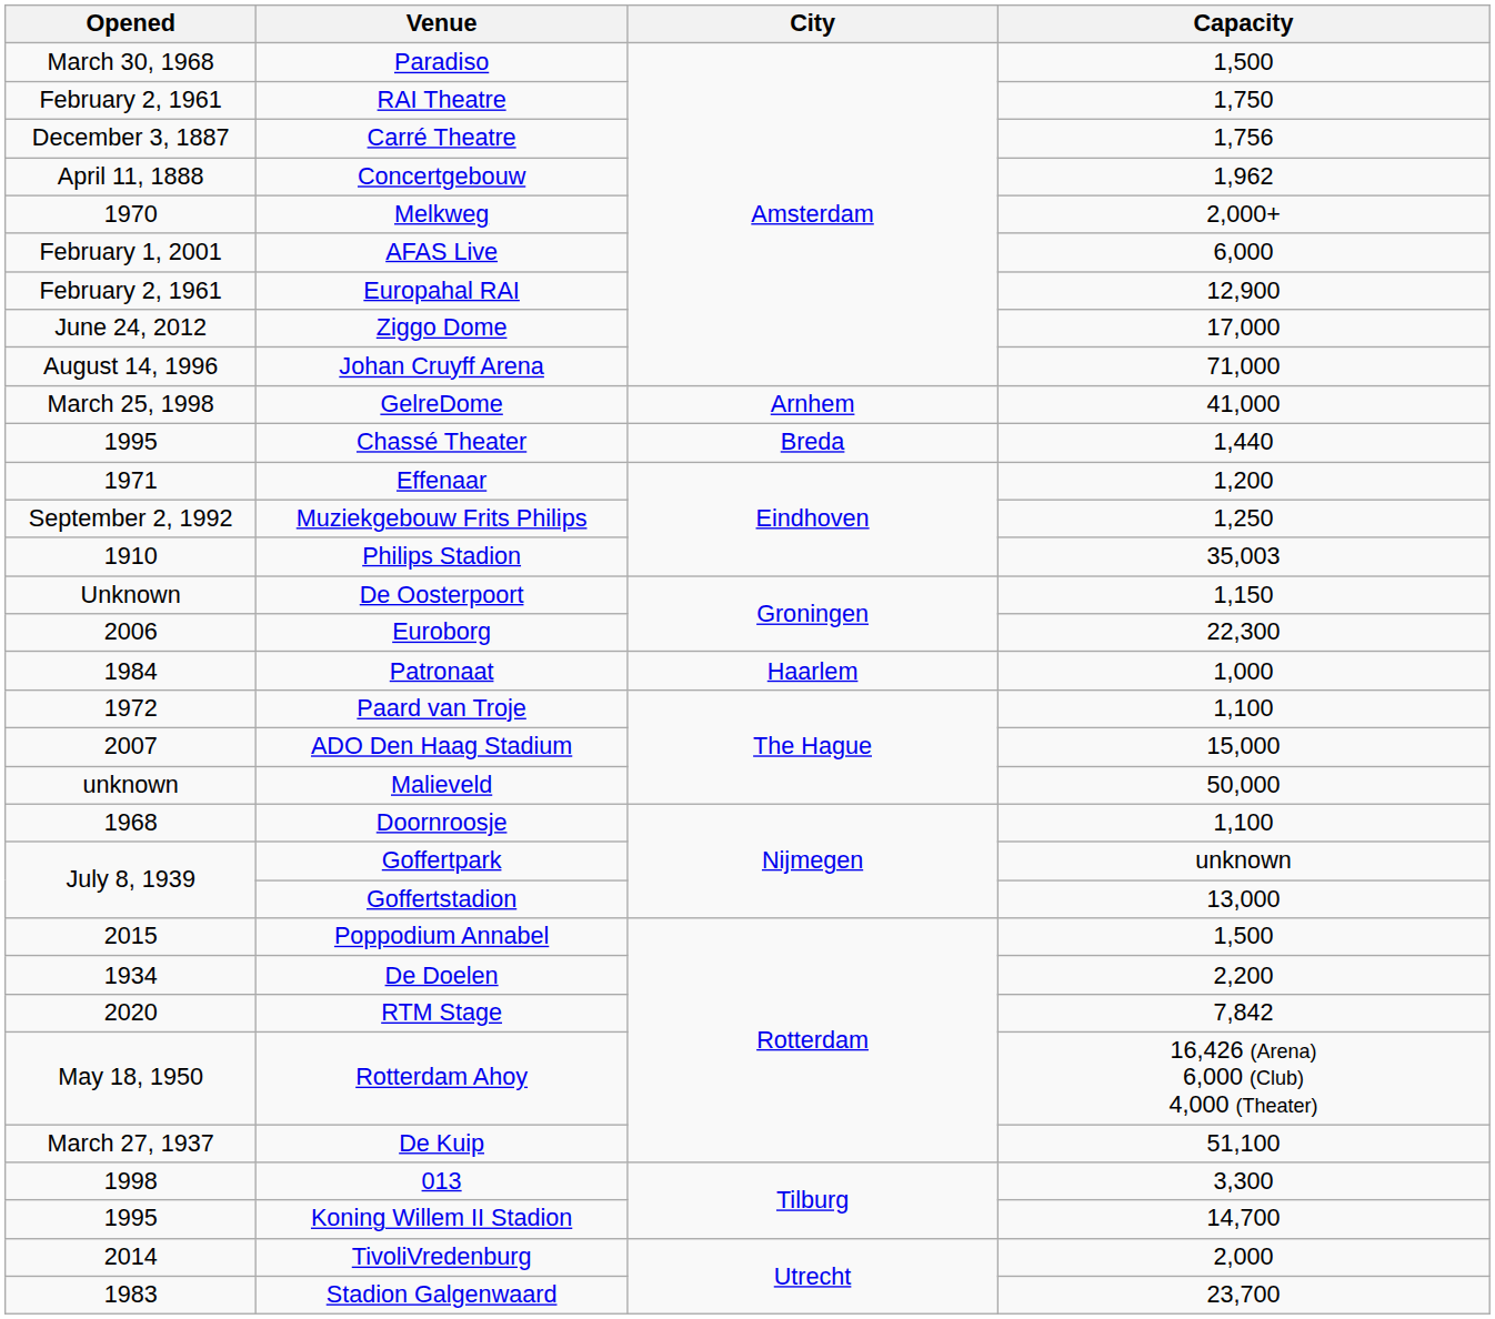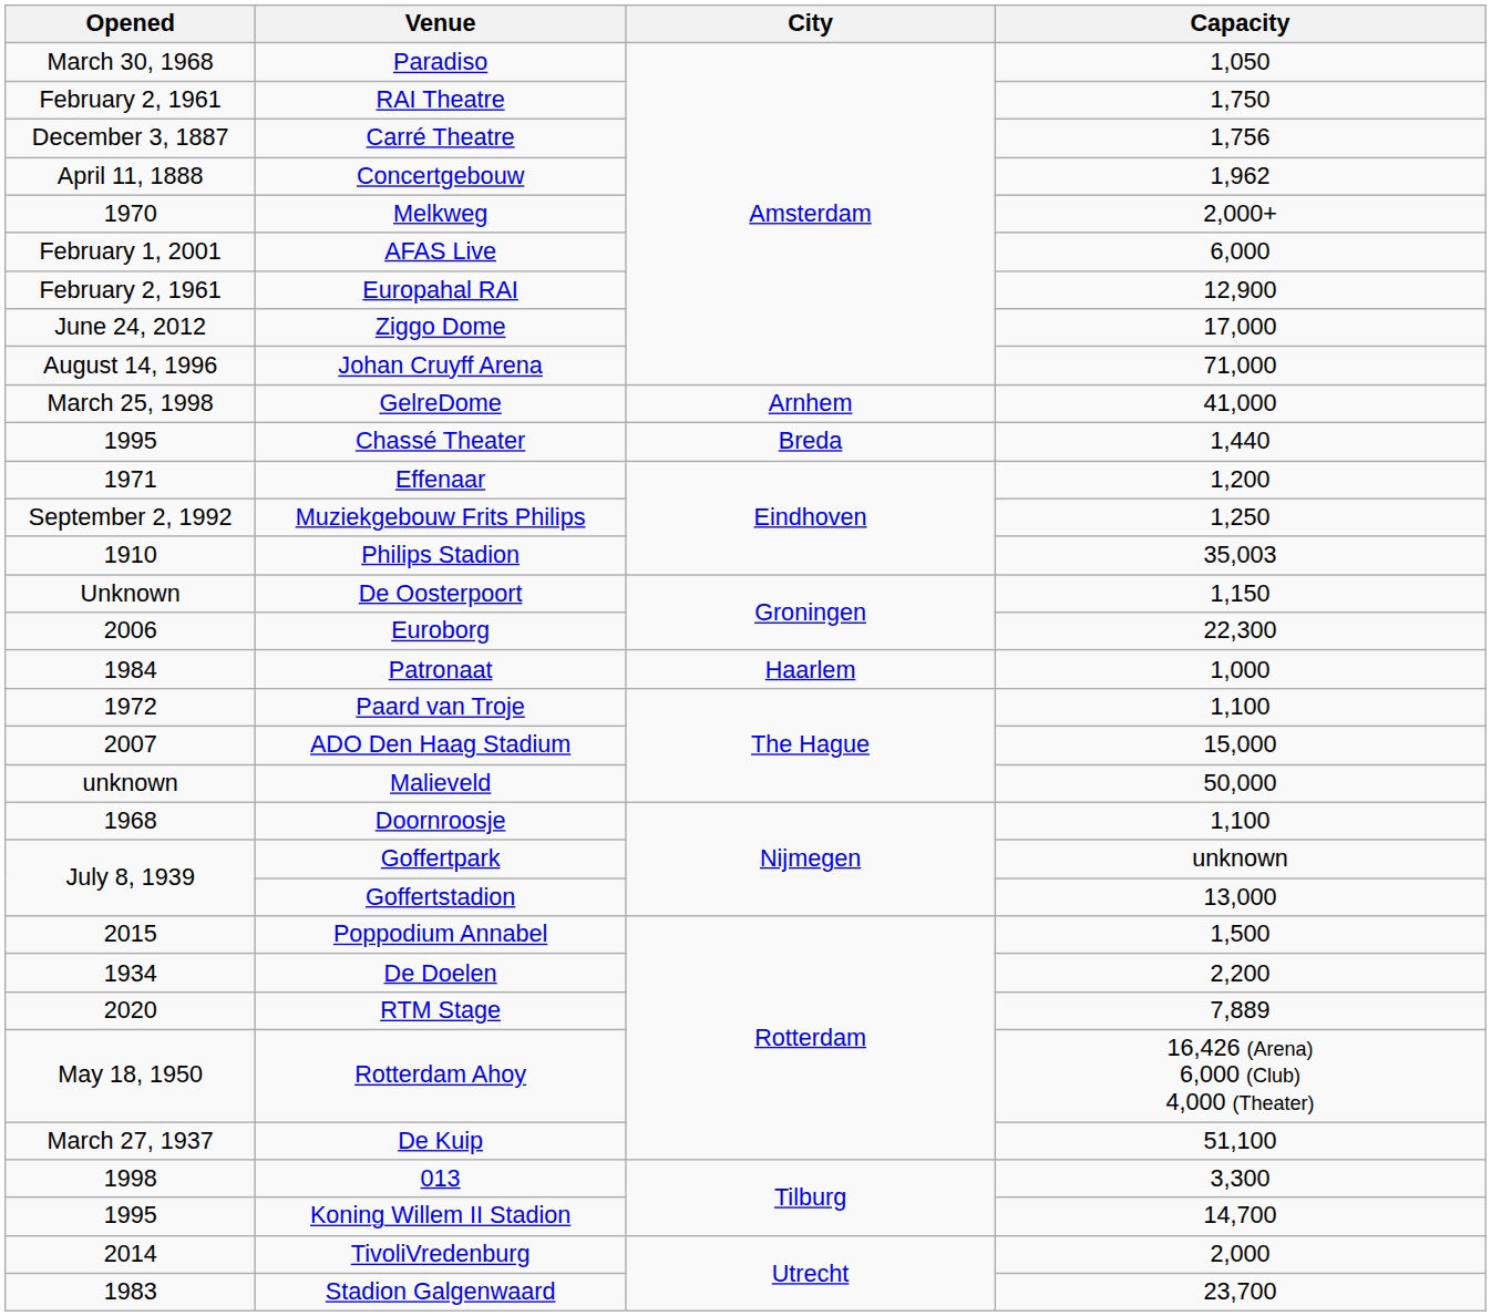Paradiso | Capacity: 1,500 -> 1,050
RTM Stage | Capacity: 7,842 -> 7,889
